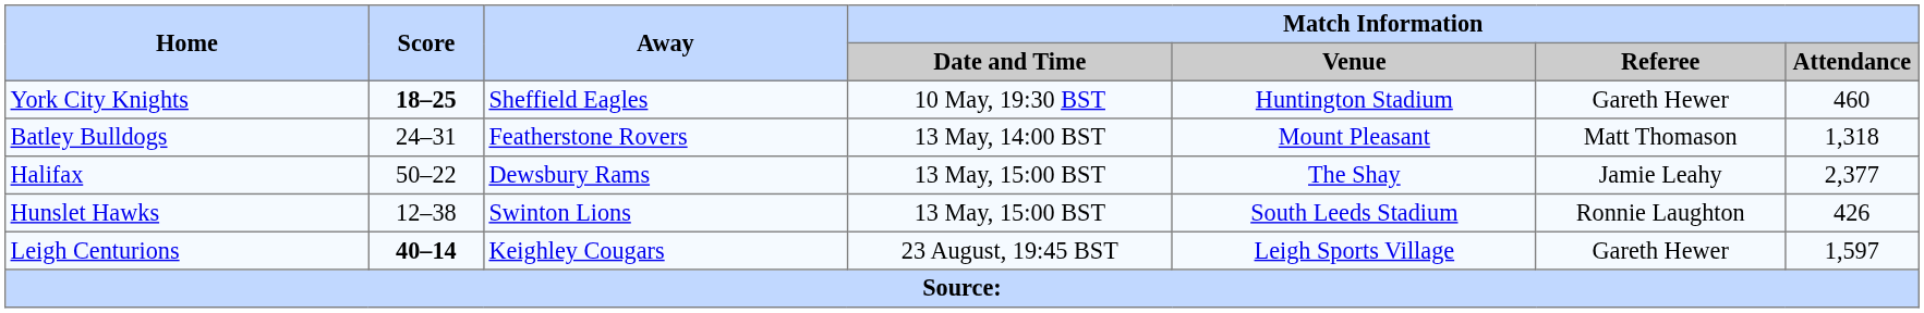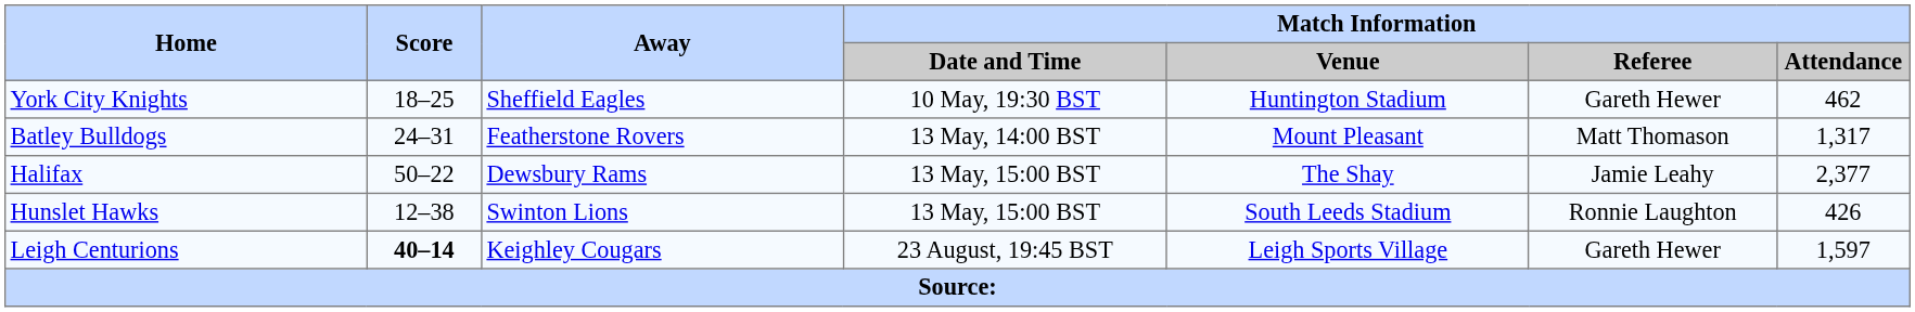York City Knights | Score: bold -> normal
York City Knights | Match Information / Attendance: 460 -> 462
Batley Bulldogs | Match Information / Attendance: 1,318 -> 1,317
